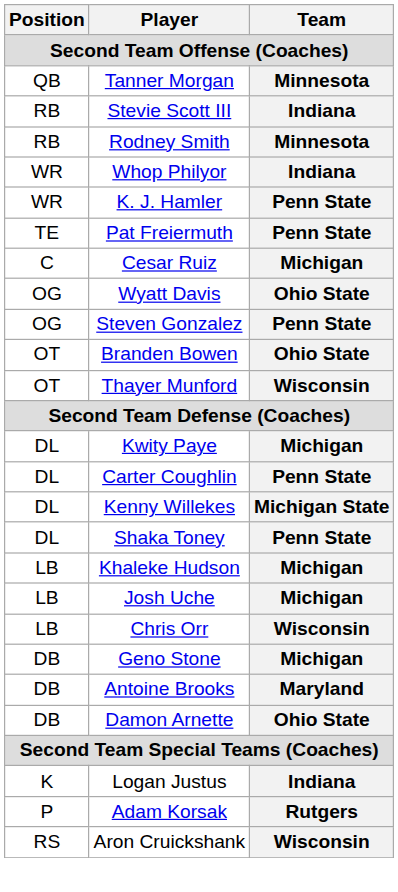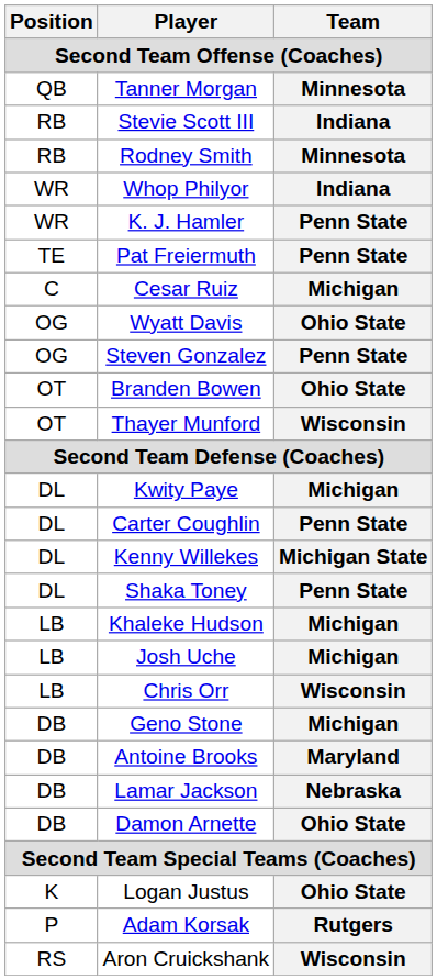+ row: DB | Lamar Jackson | Nebraska
Logan Justus | Team: Indiana -> Ohio State
